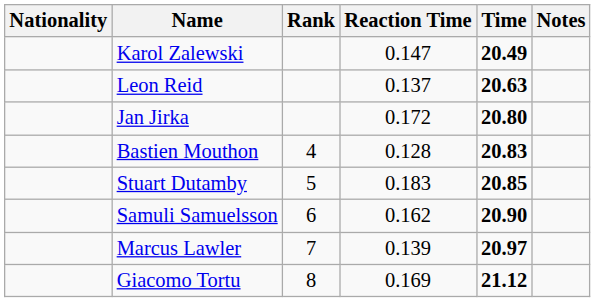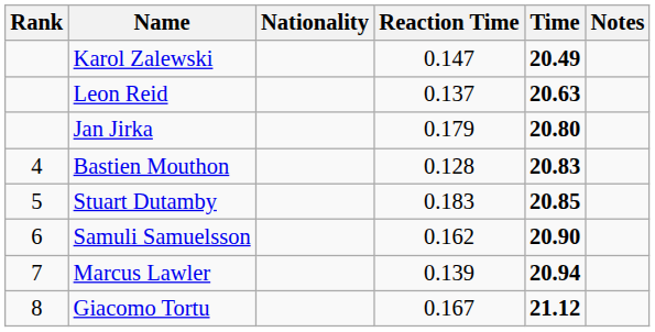columns swapped: Rank <-> Nationality
Jan Jirka | Reaction Time: 0.172 -> 0.179
Marcus Lawler | Time: 20.97 -> 20.94
Giacomo Tortu | Reaction Time: 0.169 -> 0.167
